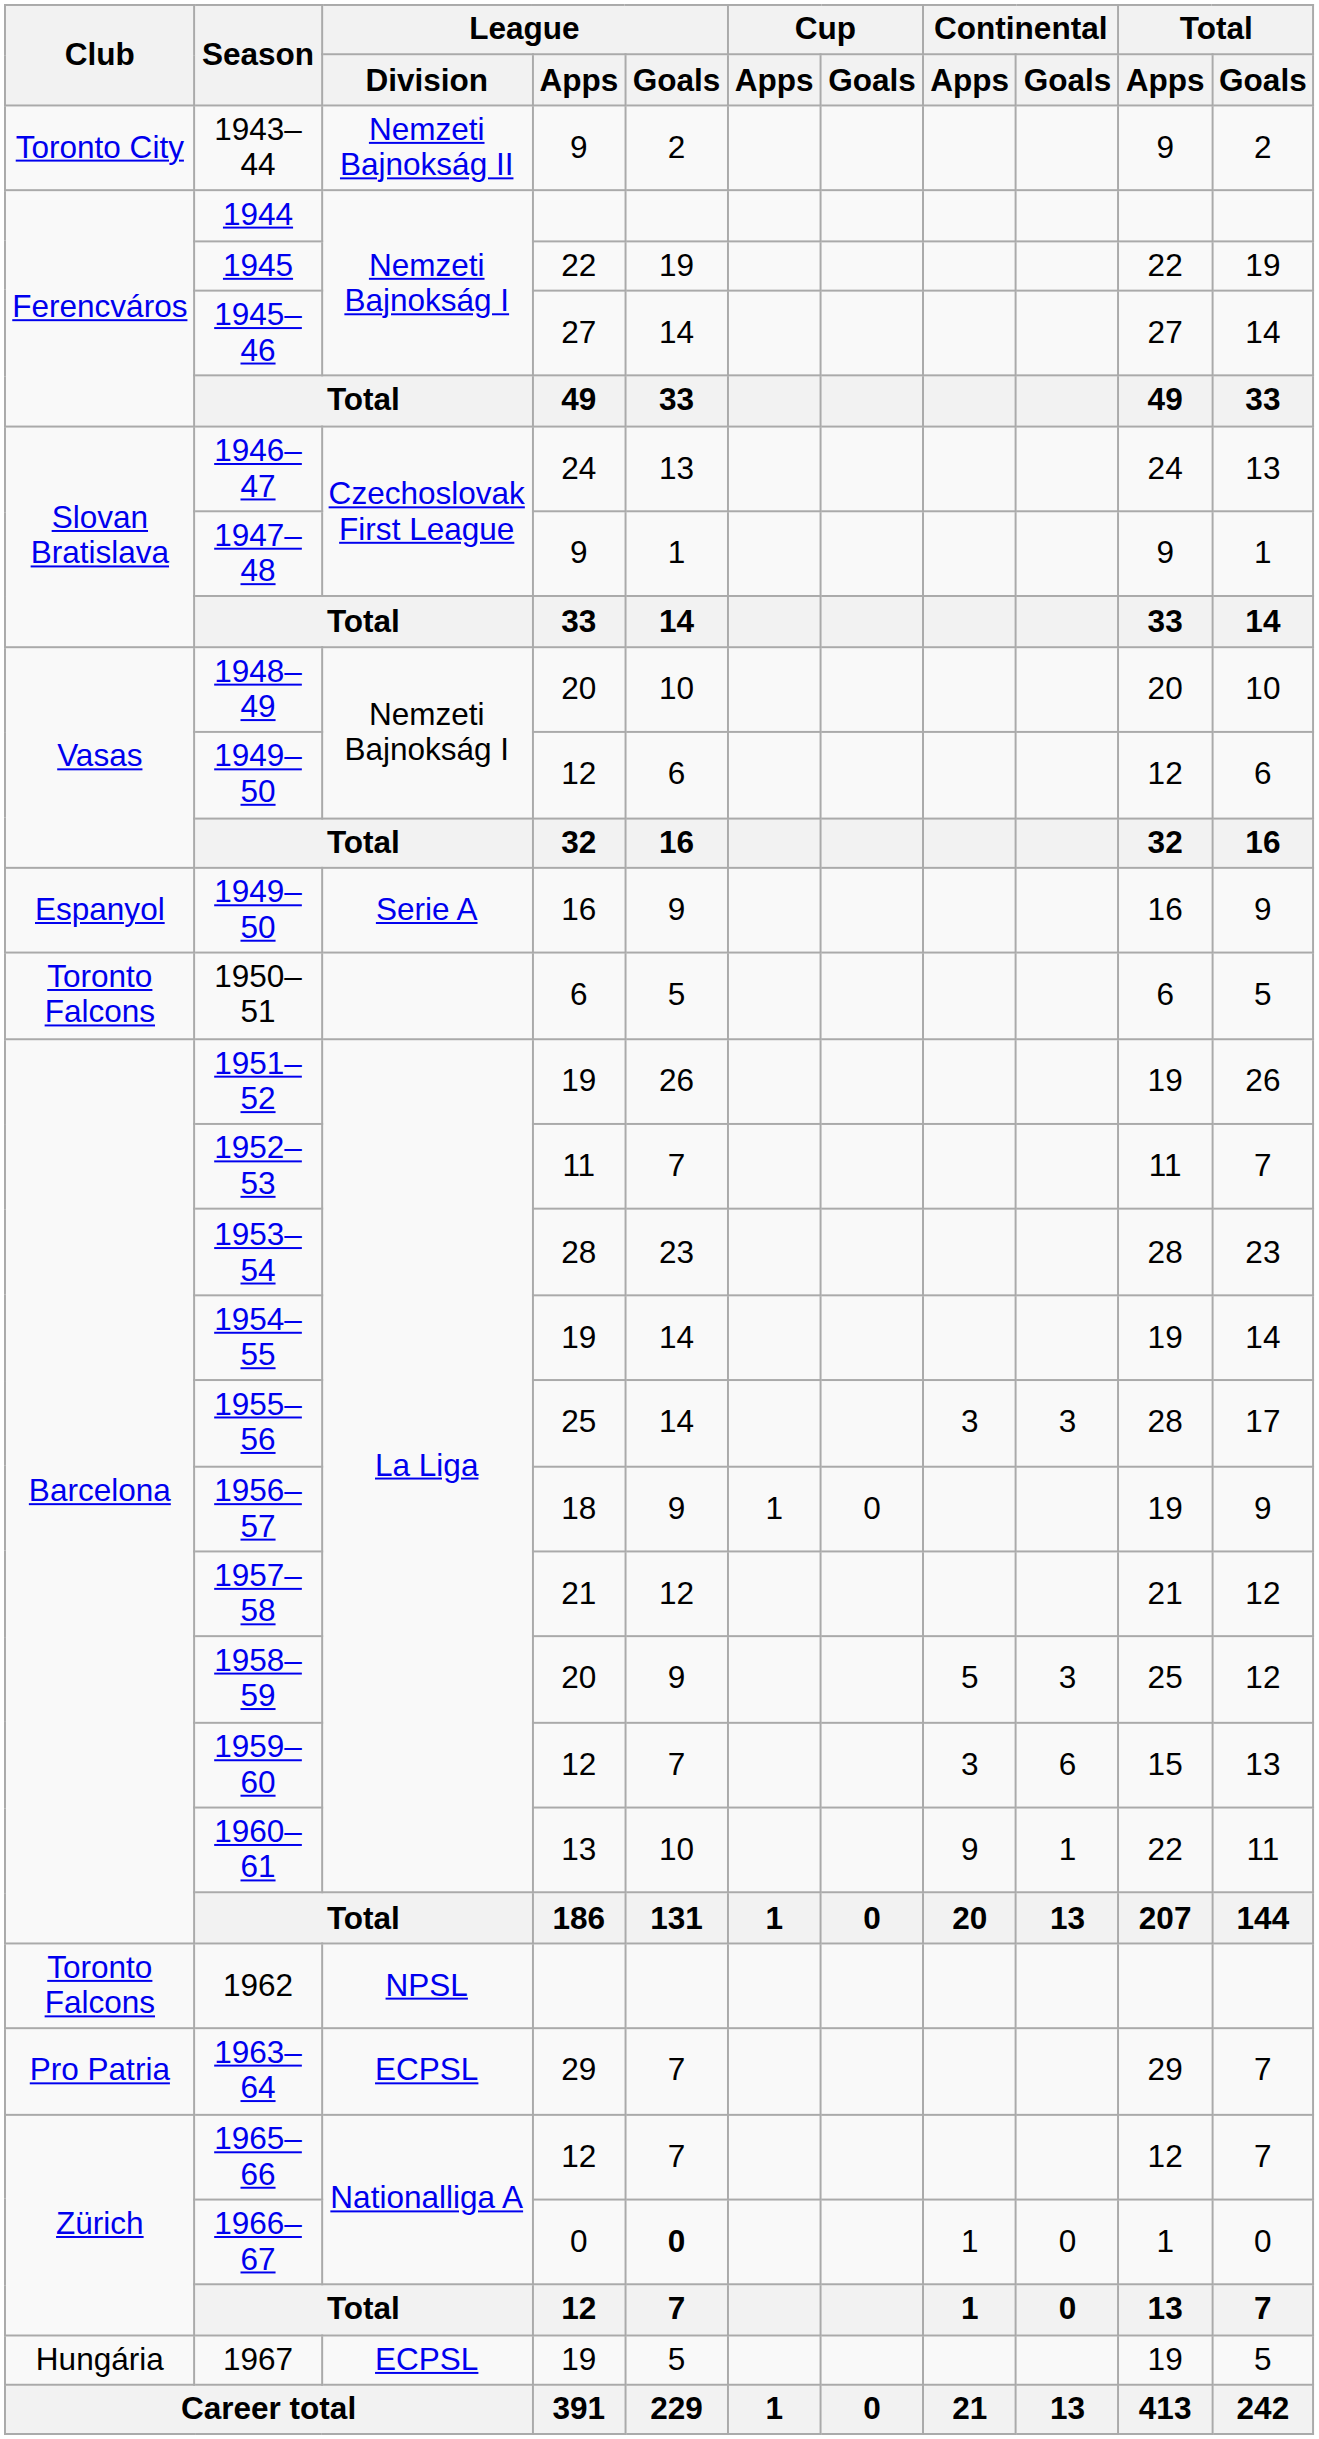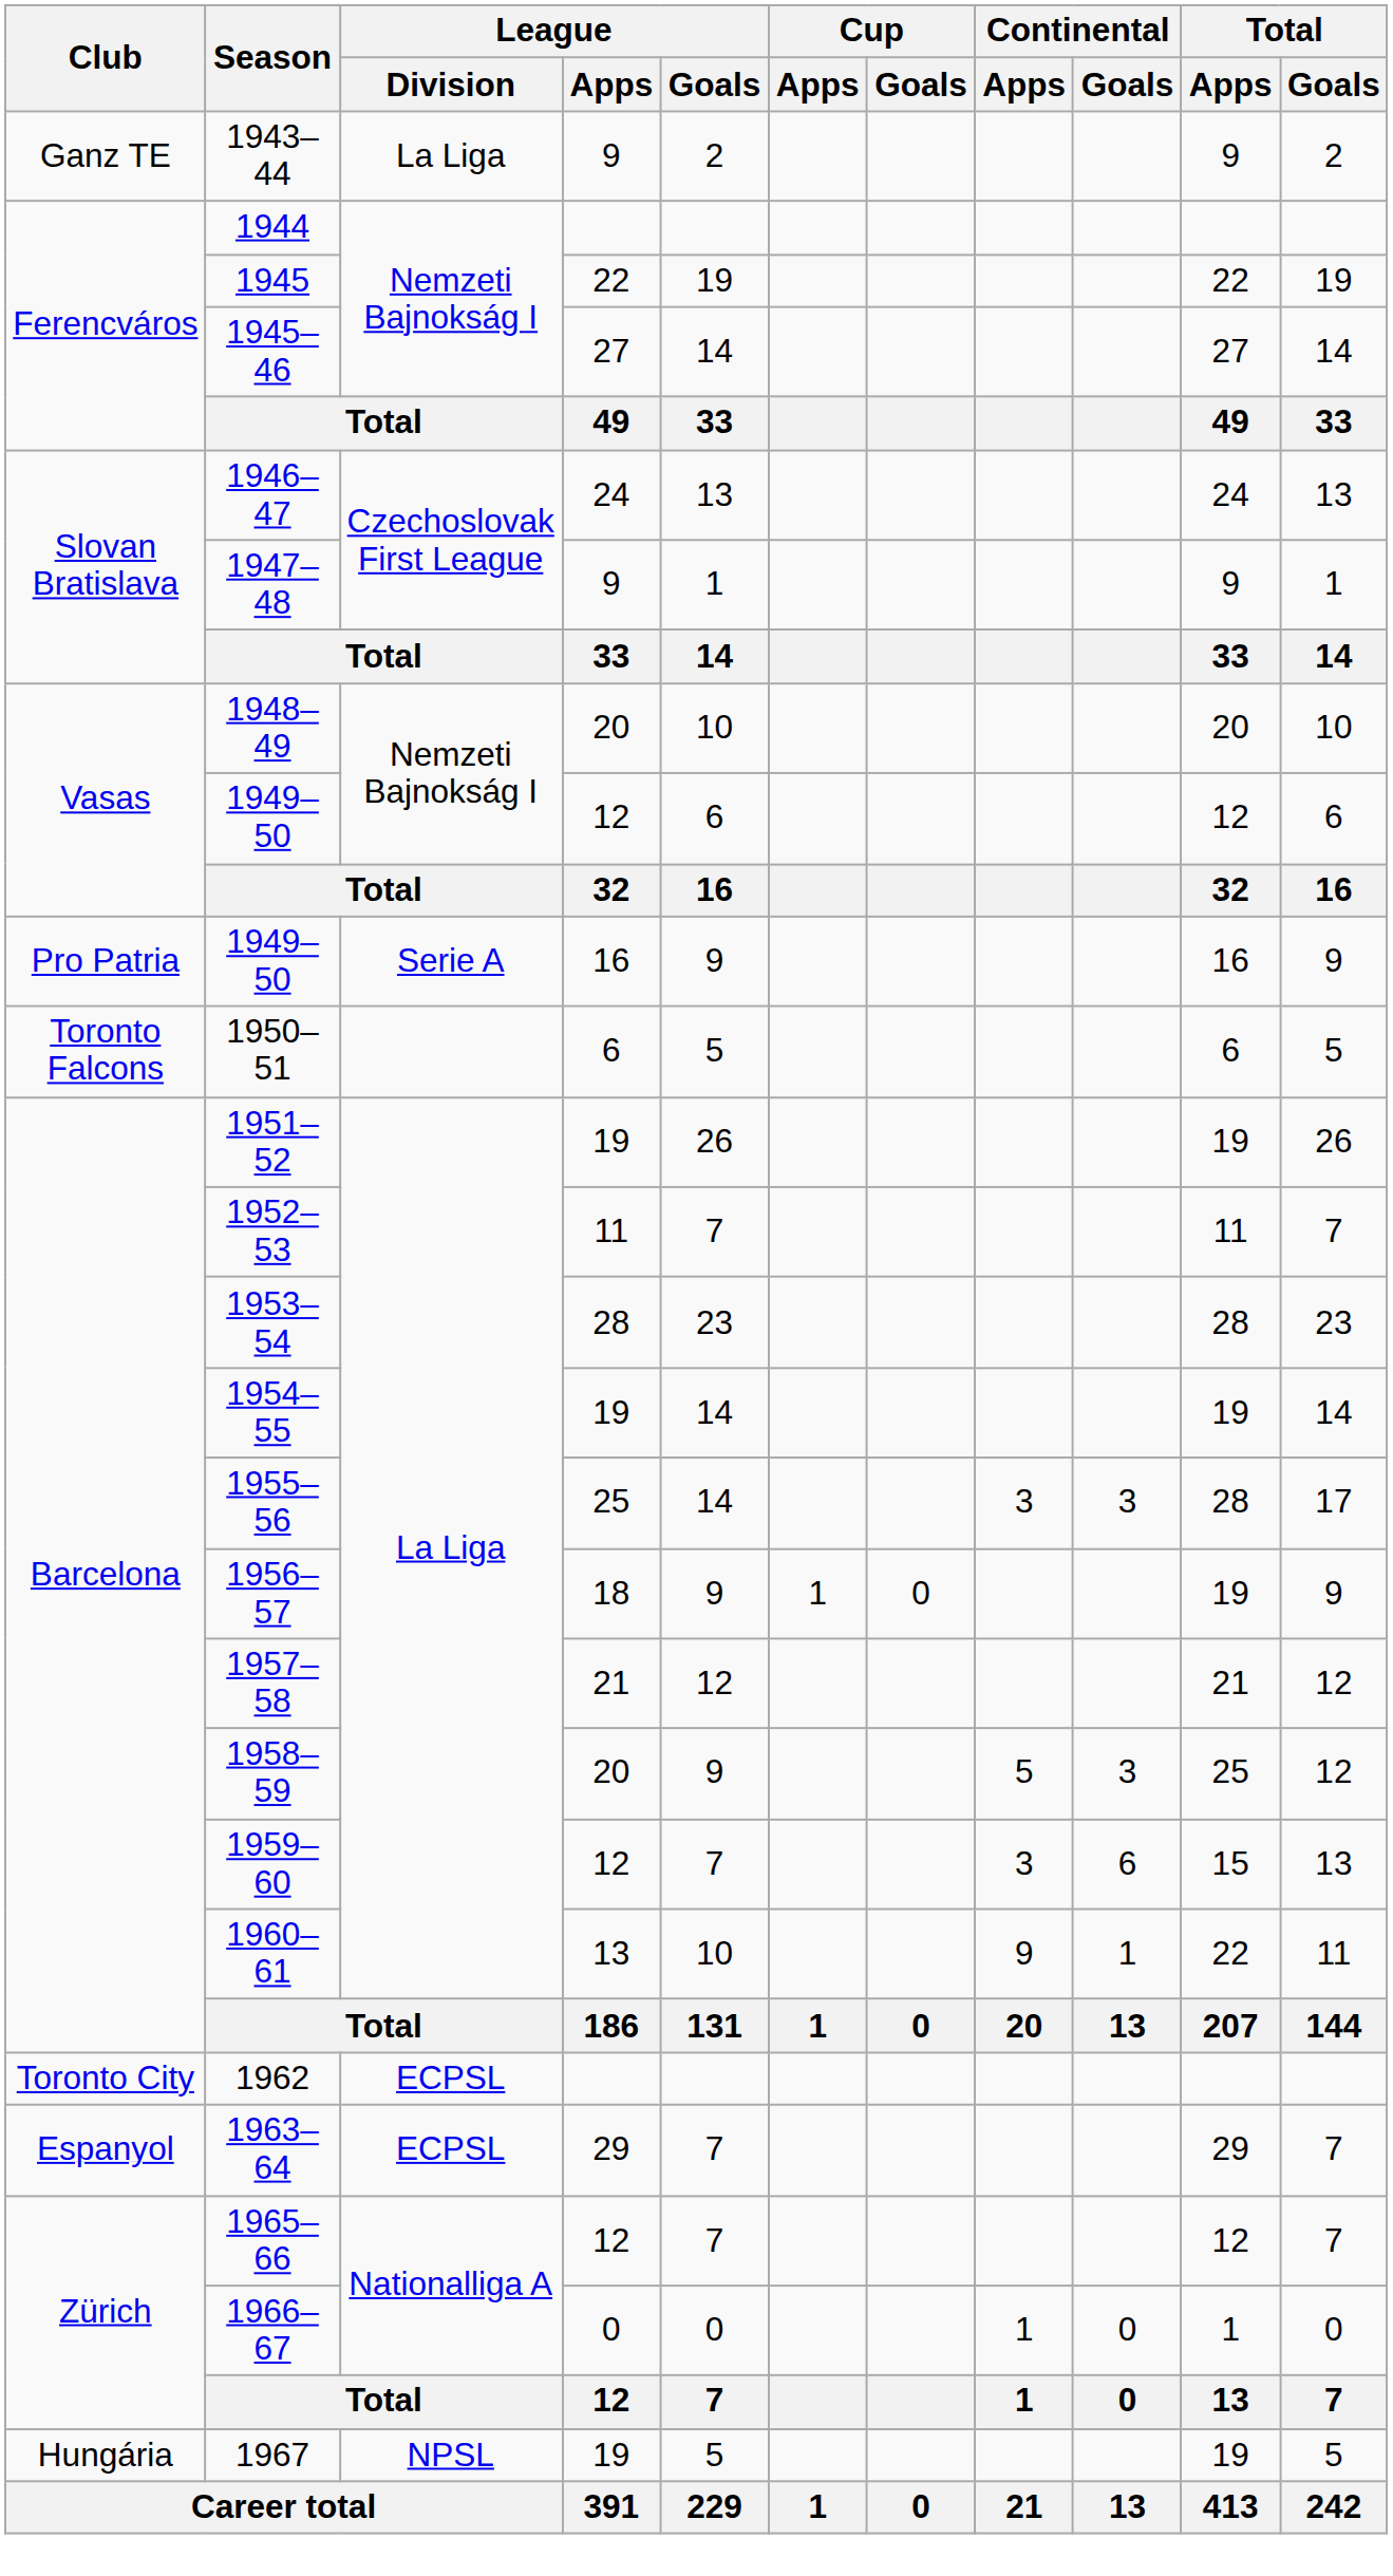1943–44 | Club: Toronto City -> Ganz TE
1943–44 | League / Division: Nemzeti Bajnokság II -> La Liga
1949–50 / 16 | Club: Espanyol -> Pro Patria
1962 | Club: Toronto Falcons -> Toronto City
1962 | League / Division: NPSL -> ECPSL
1963–64 | Club: Pro Patria -> Espanyol
1966–67 | League / Goals: bold -> normal
1967 | League / Division: ECPSL -> NPSL
